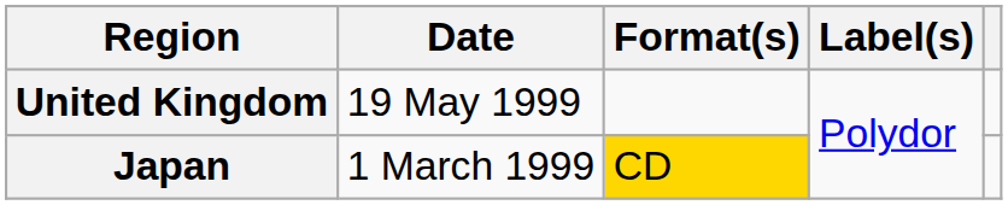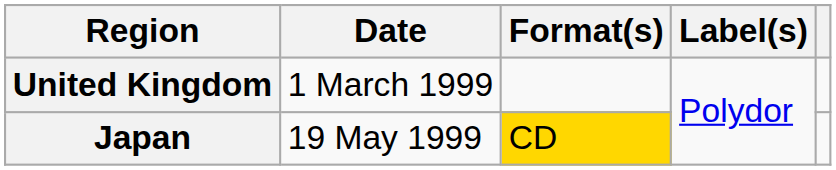United Kingdom | Date: 19 May 1999 -> 1 March 1999
Japan | Date: 1 March 1999 -> 19 May 1999
